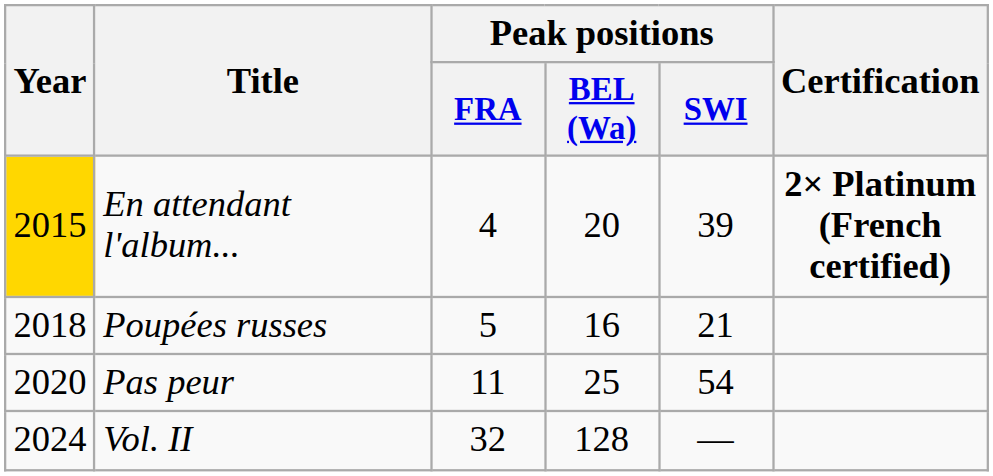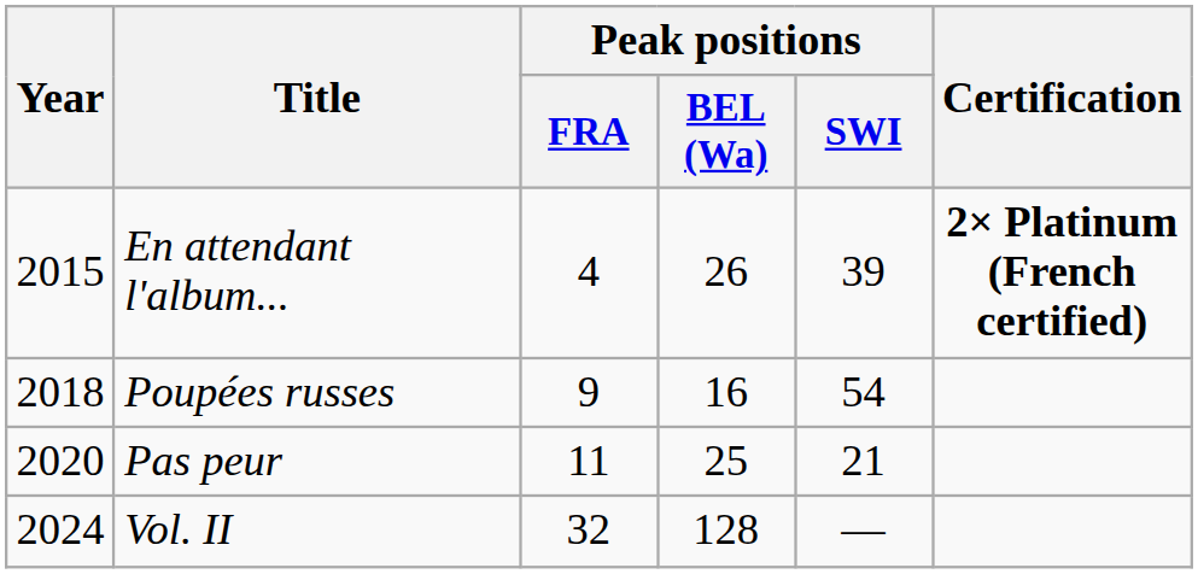En attendant l'album... | Year: gold background -> no background
En attendant l'album... | Peak positions / BEL (Wa): 20 -> 26
Poupées russes | Peak positions / FRA: 5 -> 9
Poupées russes | Peak positions / SWI: 21 -> 54
Pas peur | Peak positions / SWI: 54 -> 21
